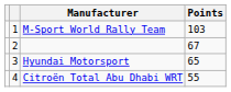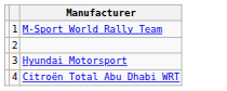- column: Points | 103 | 67 | 65 | 55
